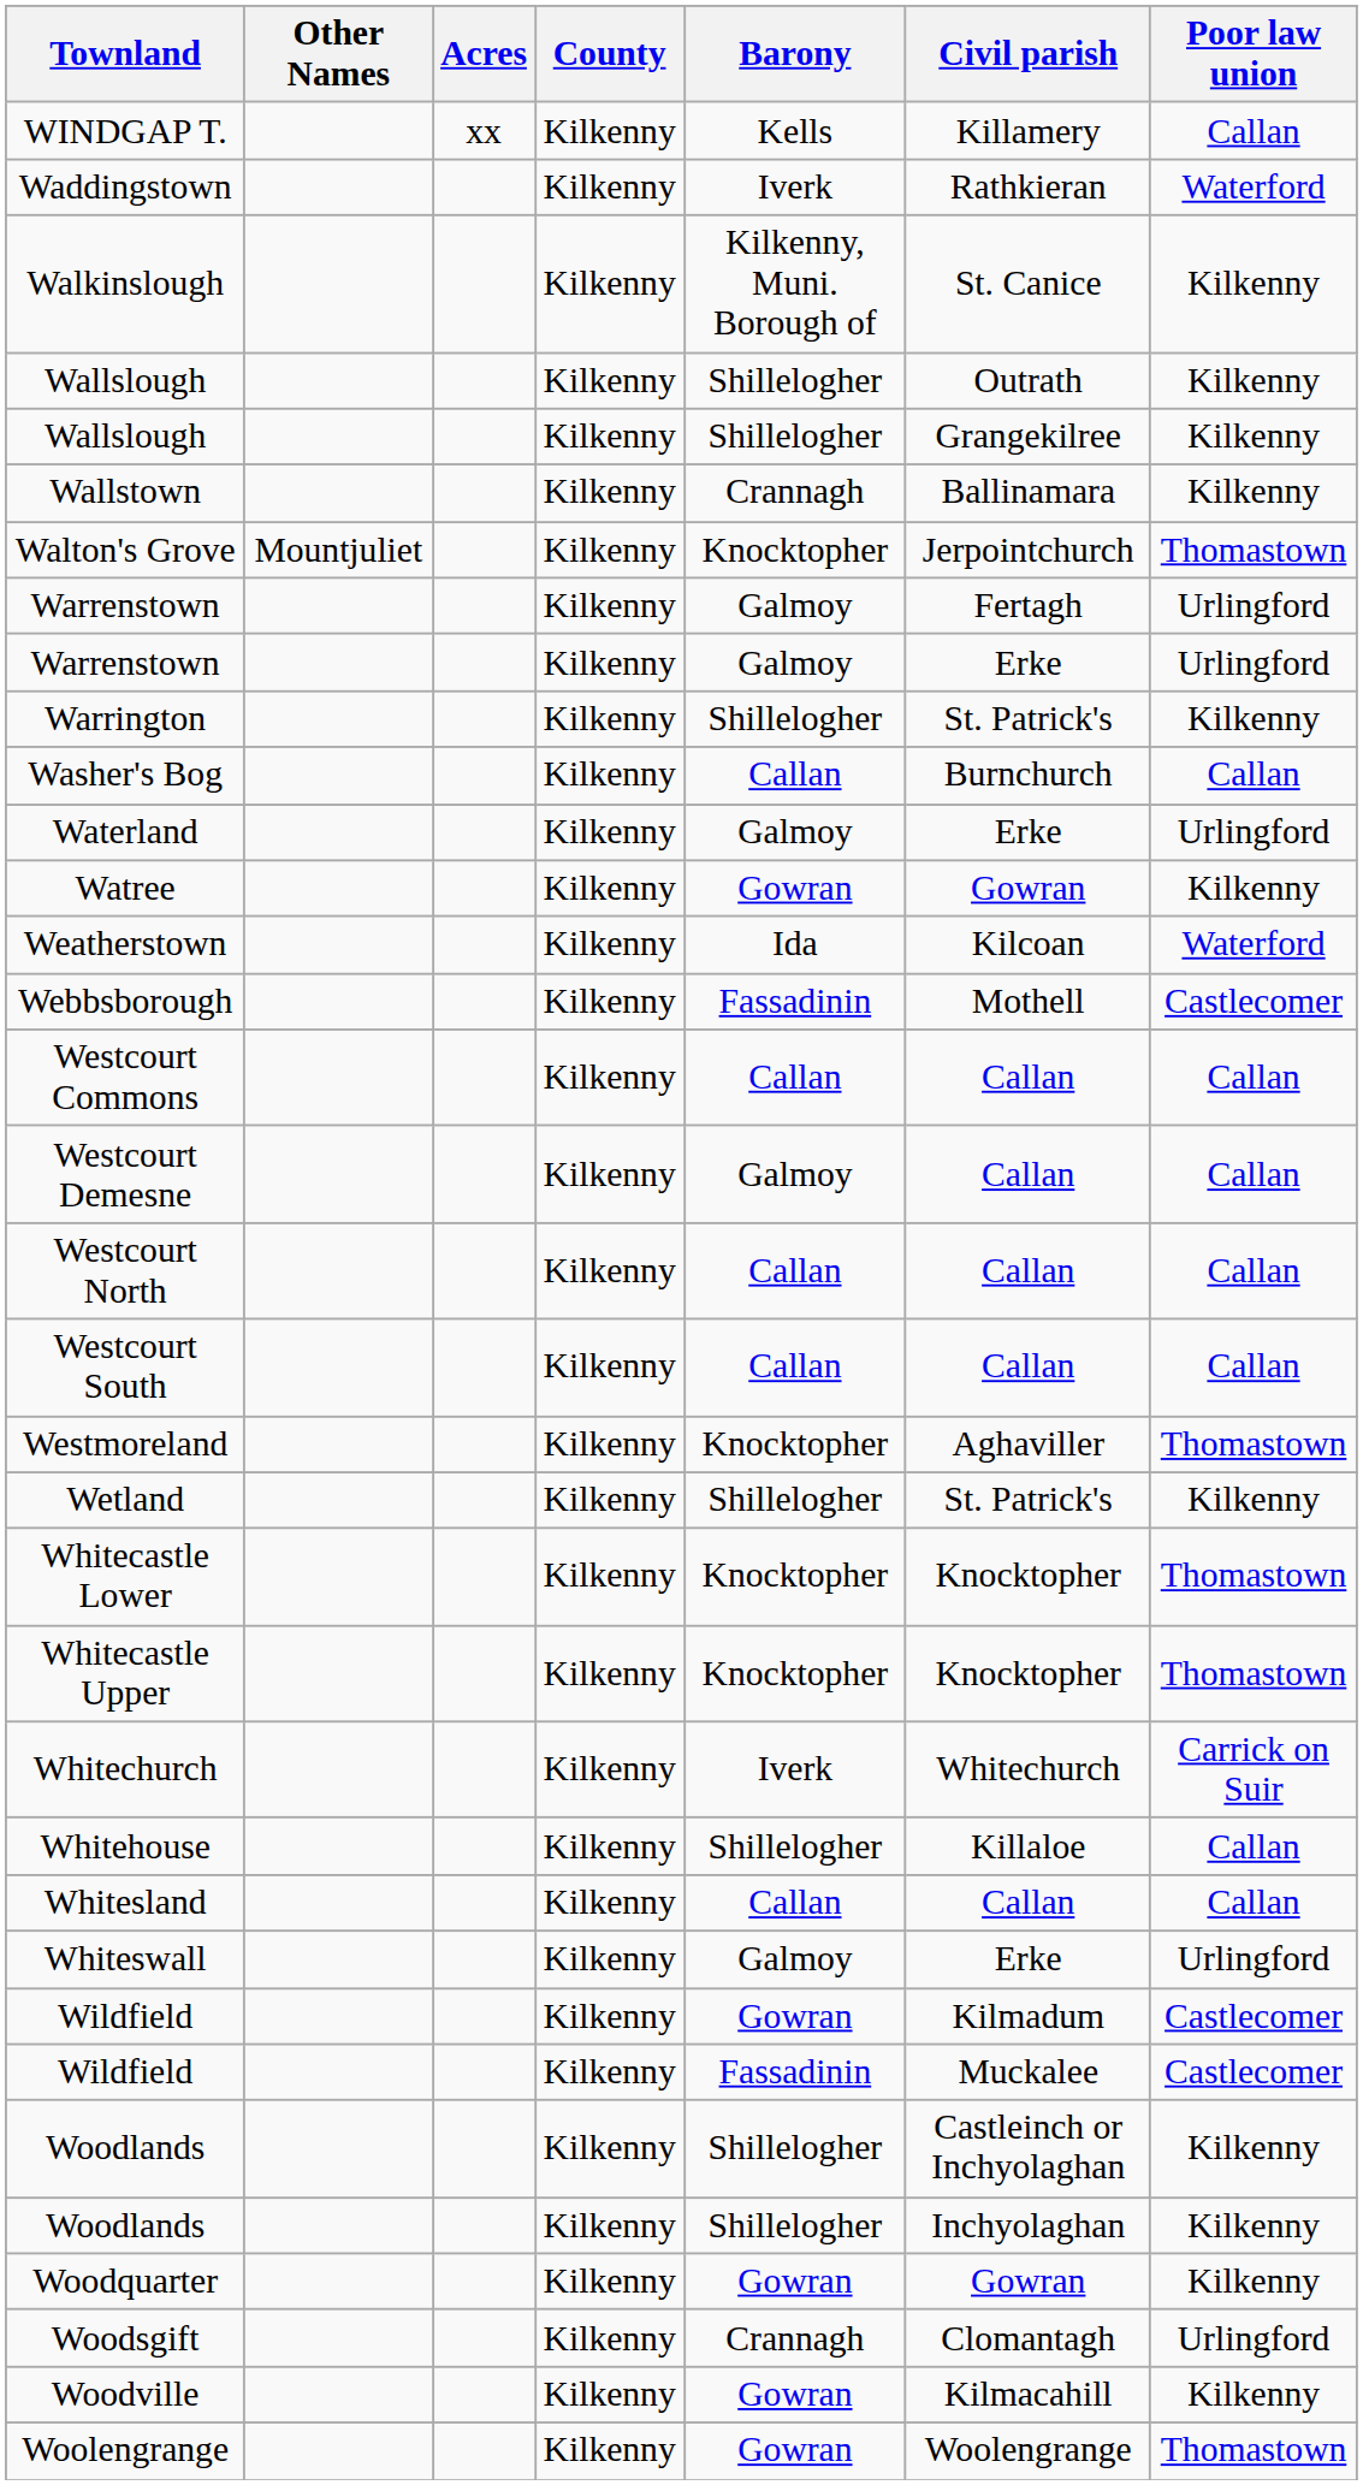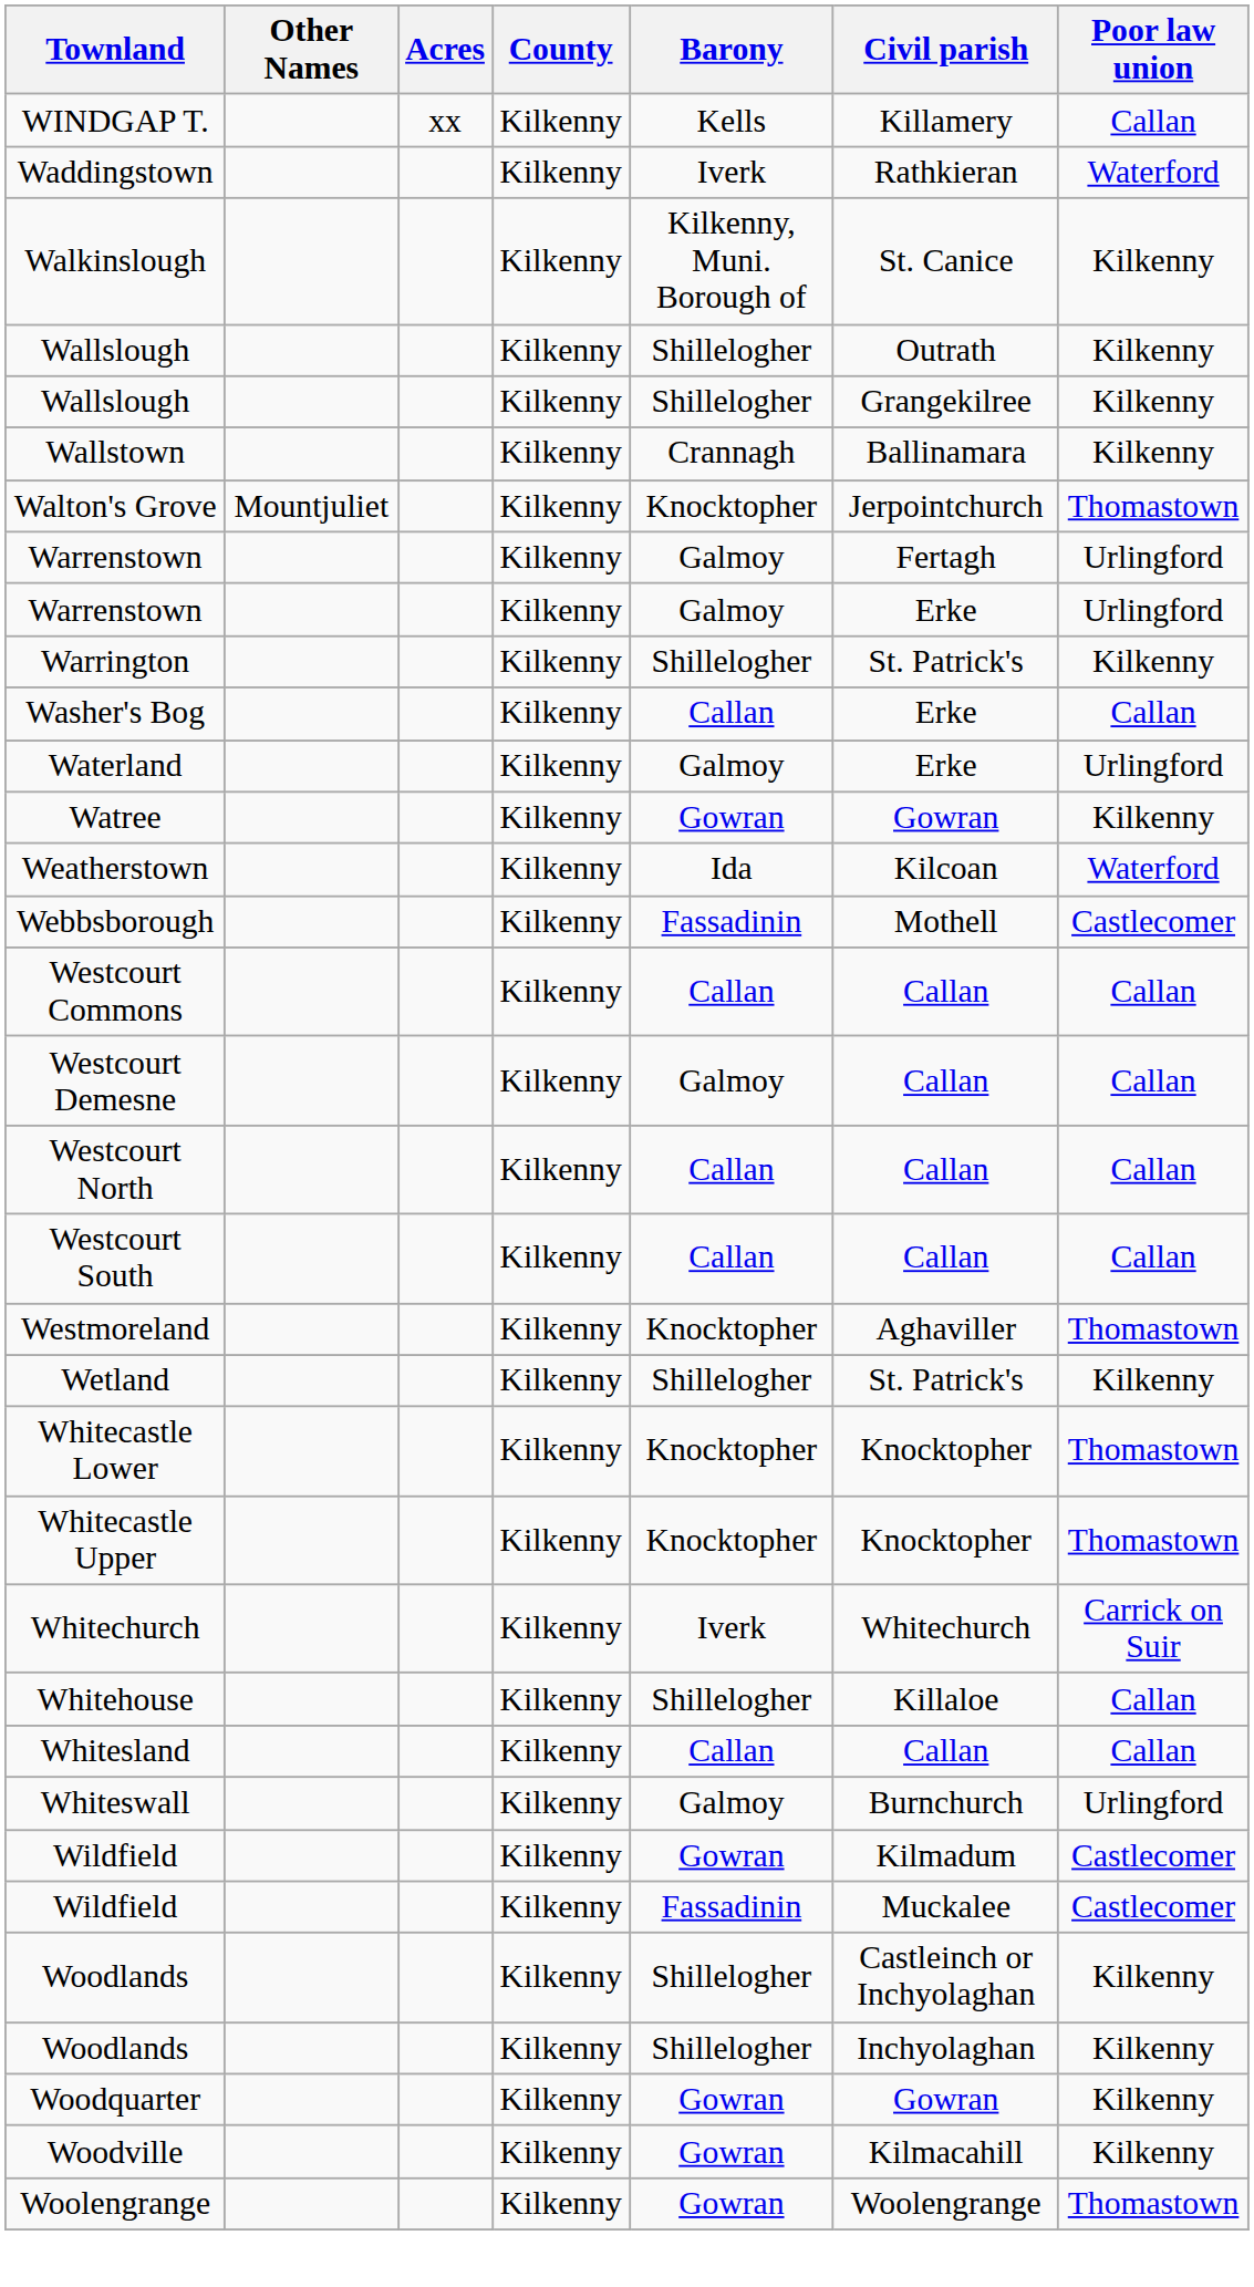Washer's Bog | Civil parish: Burnchurch -> Erke
Whiteswall | Civil parish: Erke -> Burnchurch
- row: Woodsgift | Kilkenny | Crannagh | Clomantagh | Urlingford
